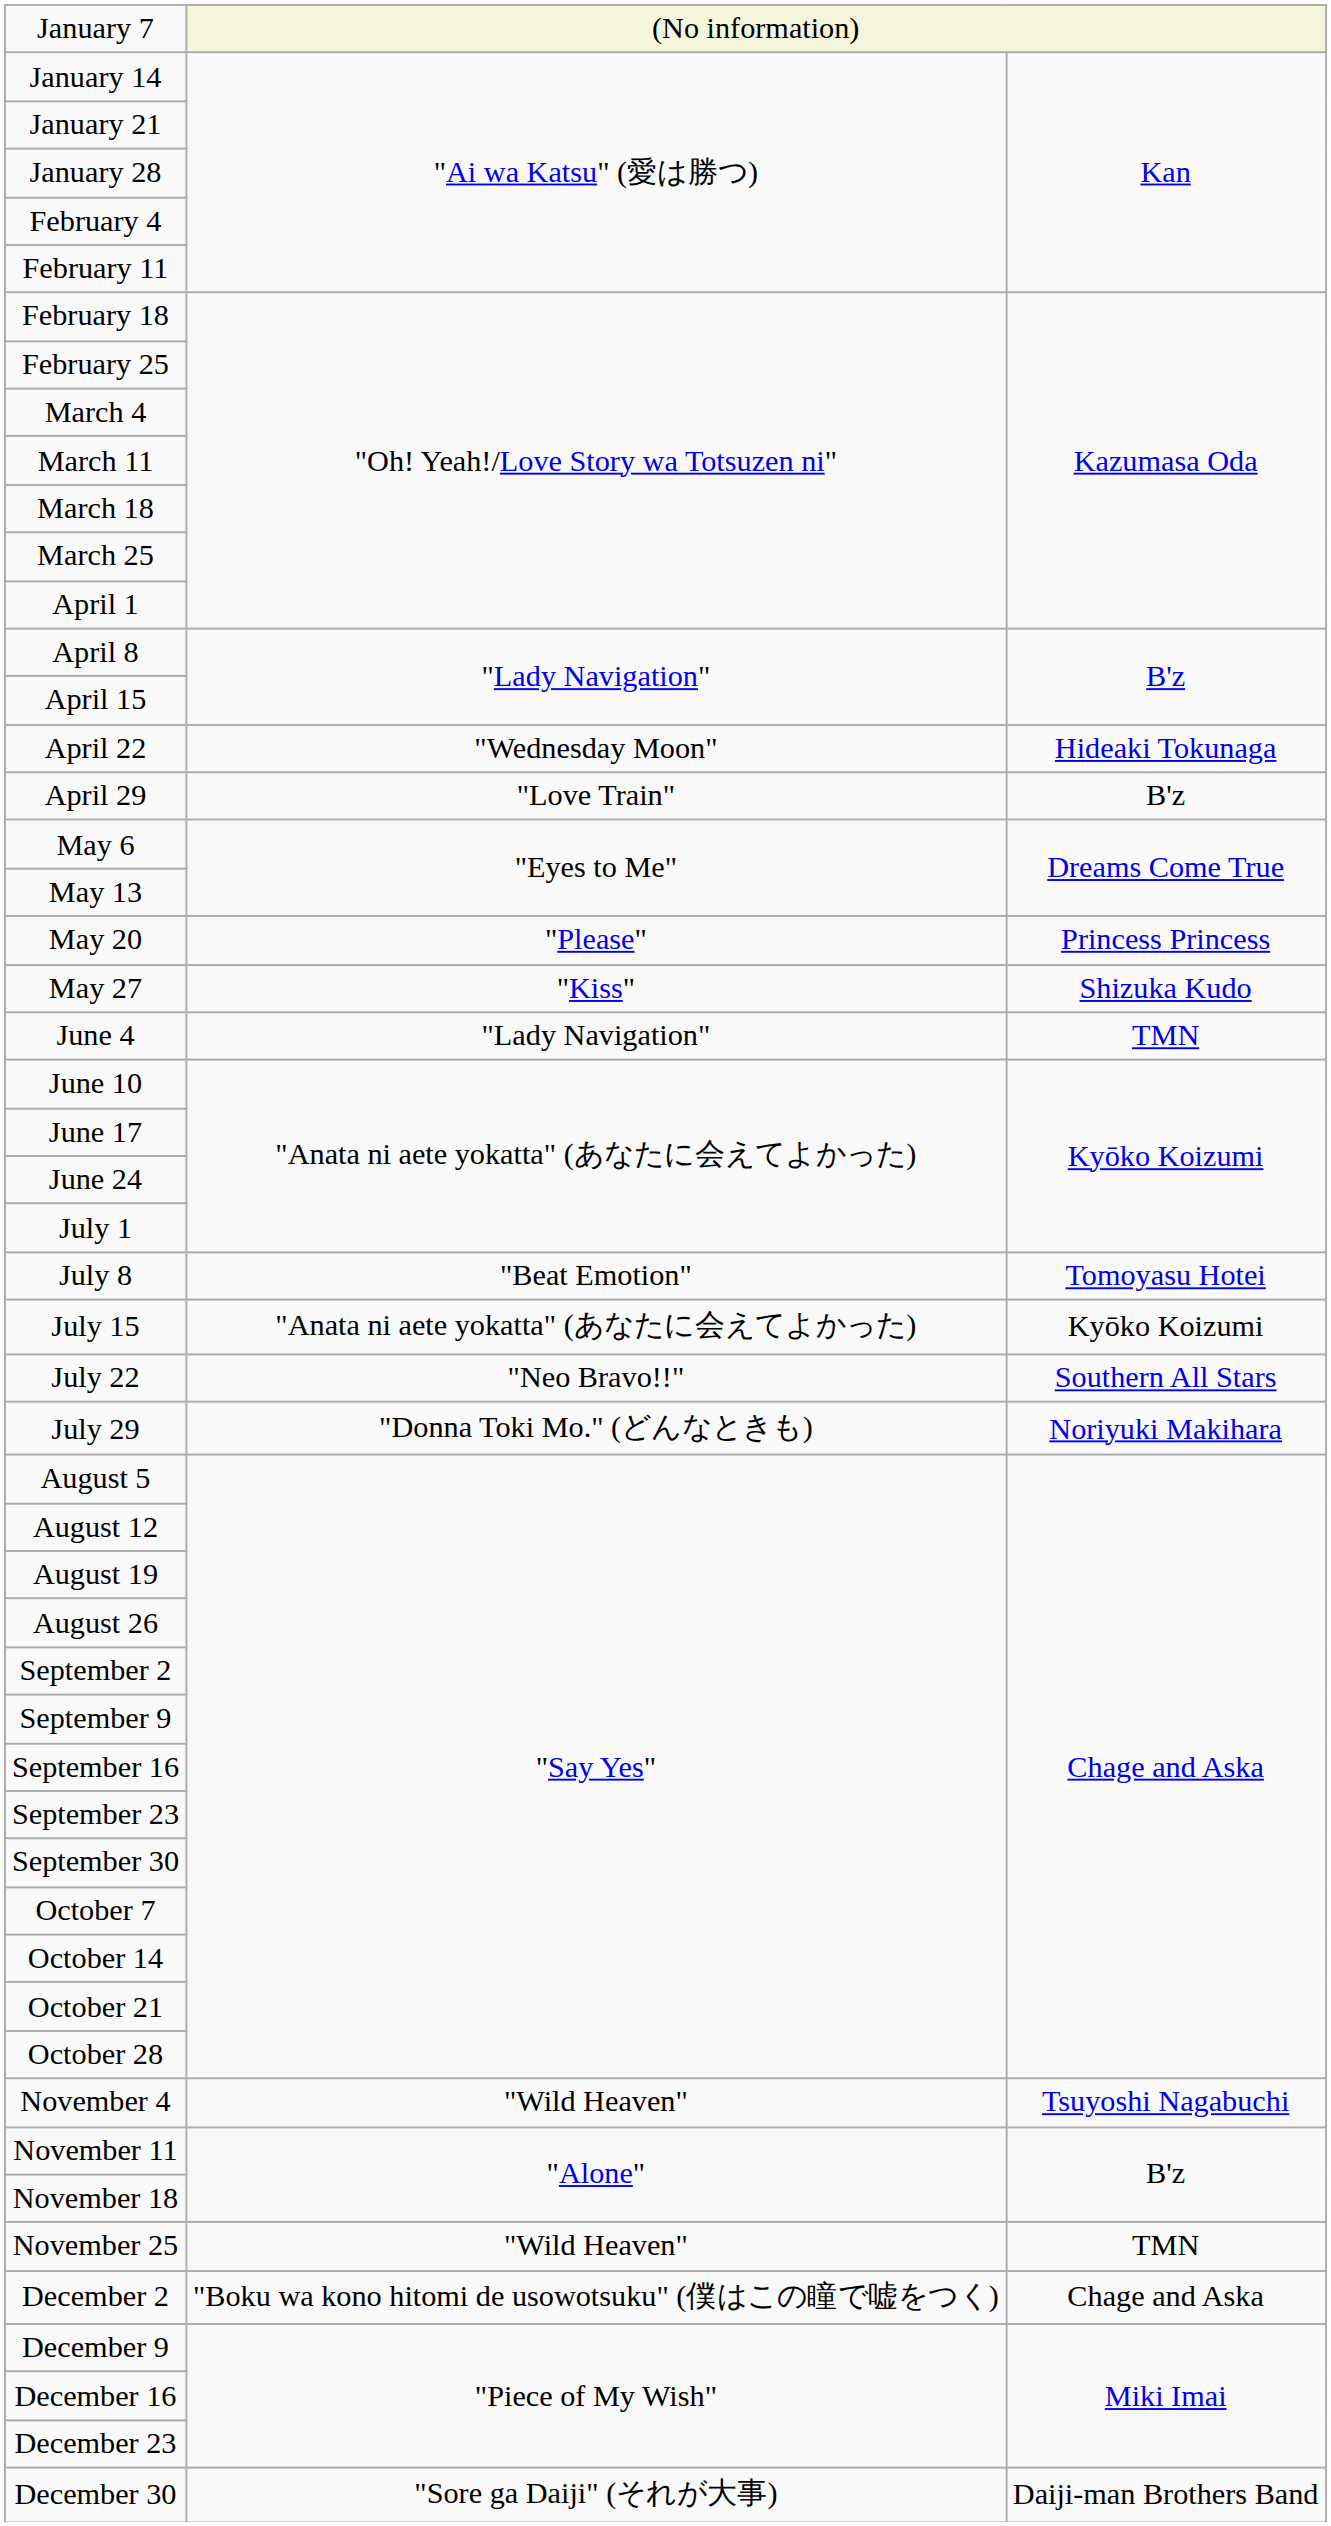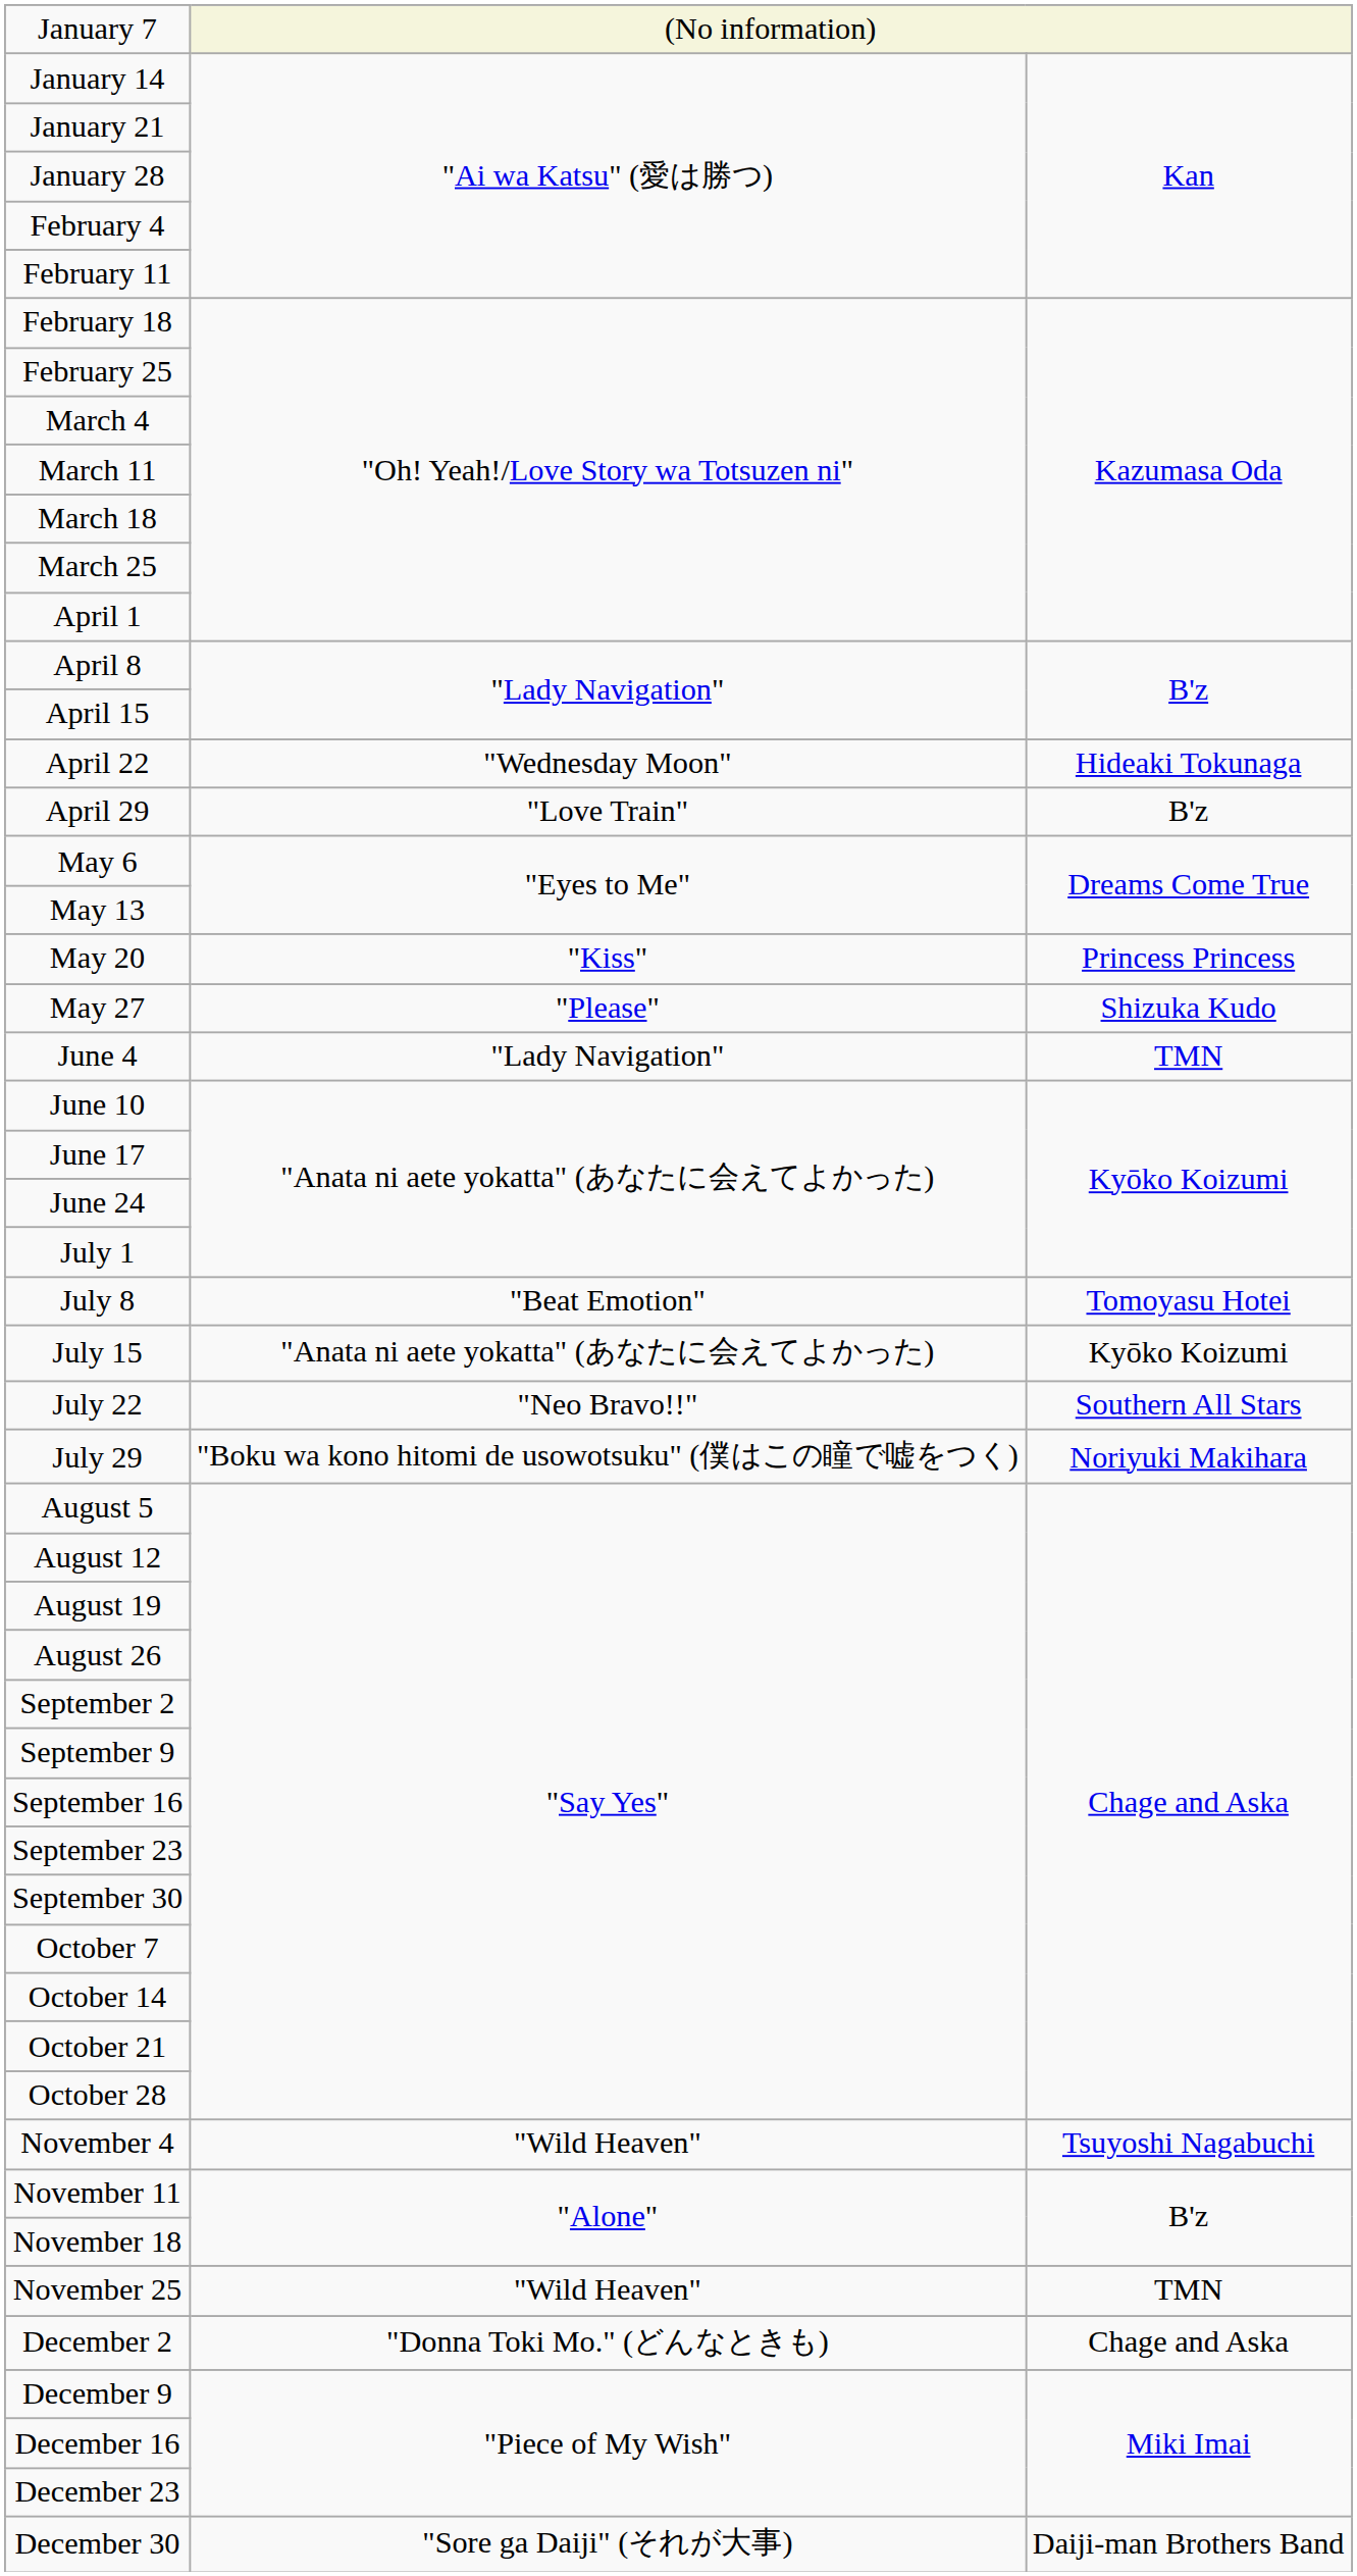May 20 | column 2: "Please" -> "Kiss"
May 27 | column 2: "Kiss" -> "Please"
July 29 | column 2: "Donna Toki Mo." (どんなときも) -> "Boku wa kono hitomi de usowotsuku" (僕はこの瞳で嘘をつく)
December 2 | column 2: "Boku wa kono hitomi de usowotsuku" (僕はこの瞳で嘘をつく) -> "Donna Toki Mo." (どんなときも)
